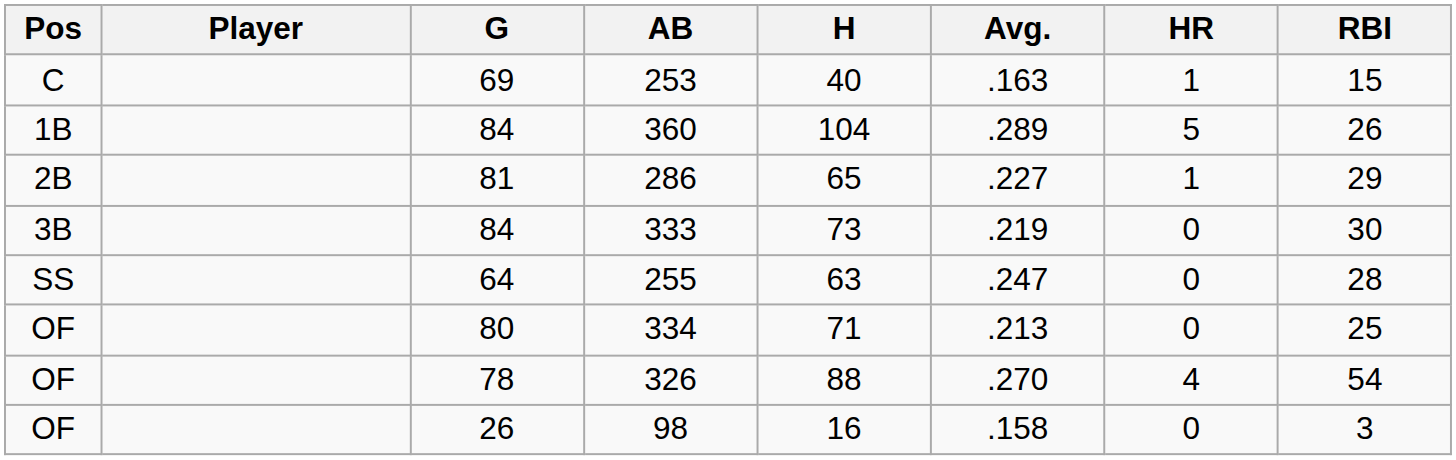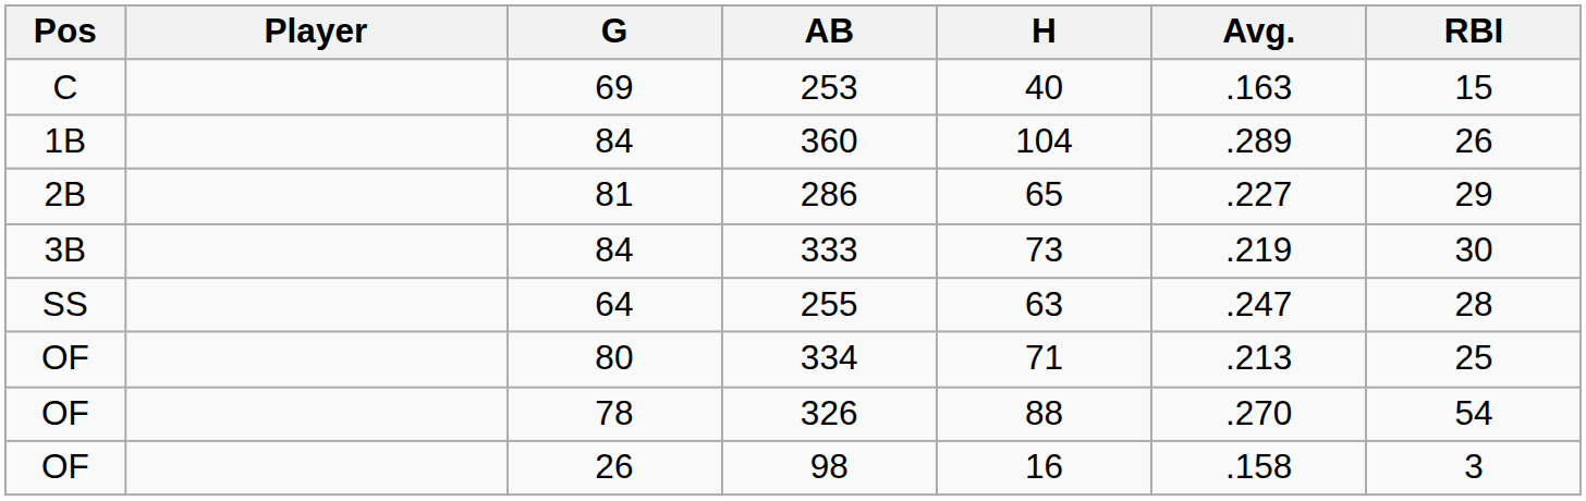- column: HR | 1 | 5 | 1 | 0 | 0 | 0 | 4 | 0
